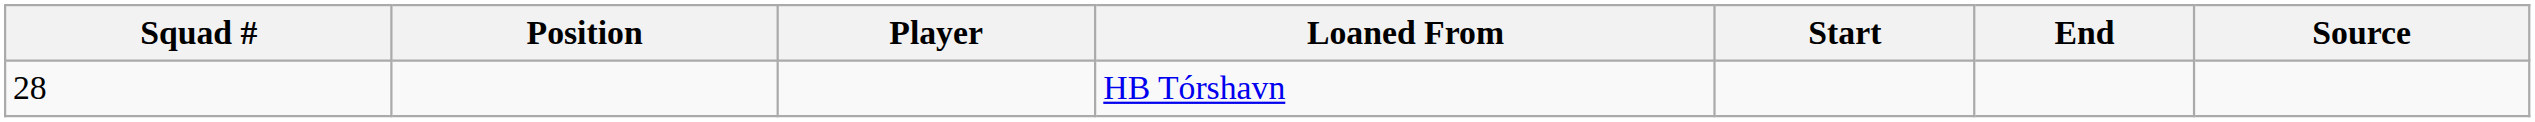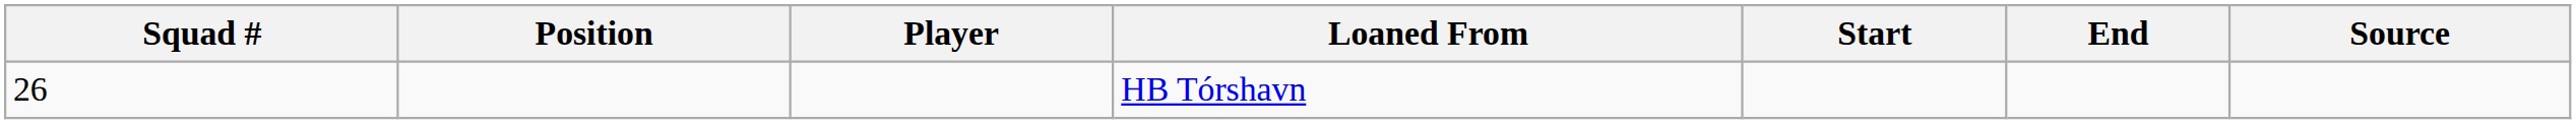HB Tórshavn | Squad #: 28 -> 26
